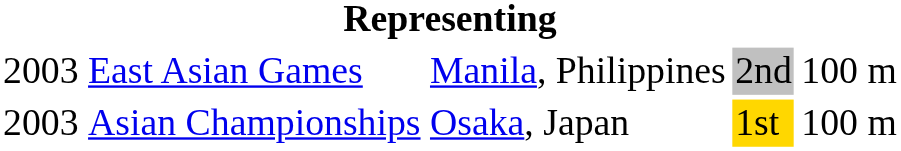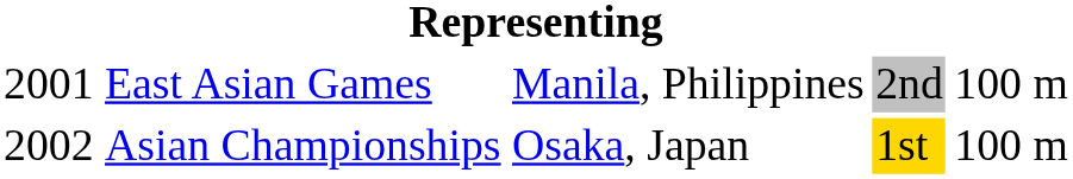East Asian Games | column 1: 2003 -> 2001
Asian Championships | column 1: 2003 -> 2002
